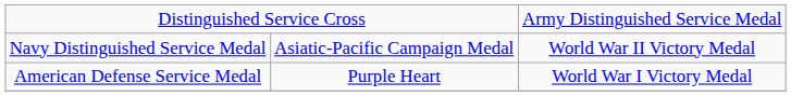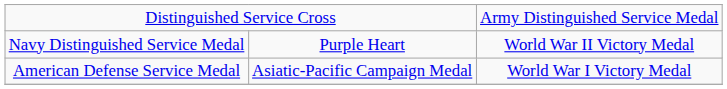Navy Distinguished Service Medal | column 2: Asiatic-Pacific Campaign Medal -> Purple Heart
American Defense Service Medal | column 2: Purple Heart -> Asiatic-Pacific Campaign Medal
